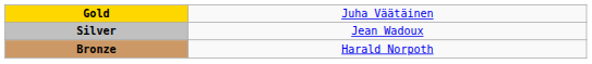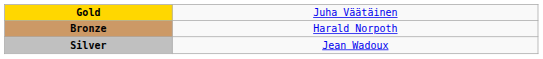rows swapped: Silver <-> Bronze
